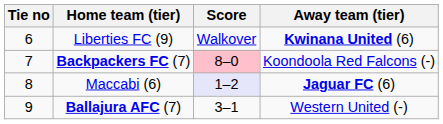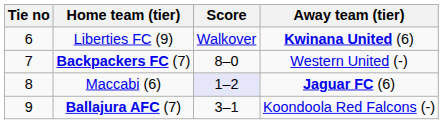Backpackers FC (7) | Score: pink background -> no background
Backpackers FC (7) | Away team (tier): Koondoola Red Falcons (-) -> Western United (-)
Ballajura AFC (7) | Away team (tier): Western United (-) -> Koondoola Red Falcons (-)
